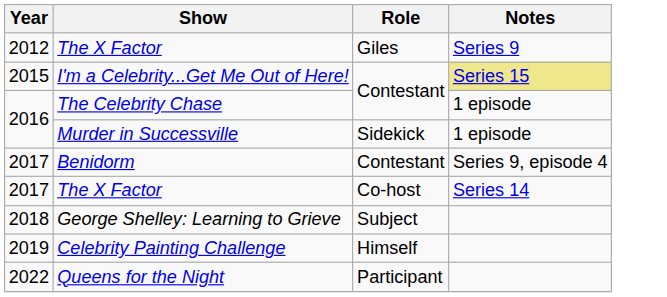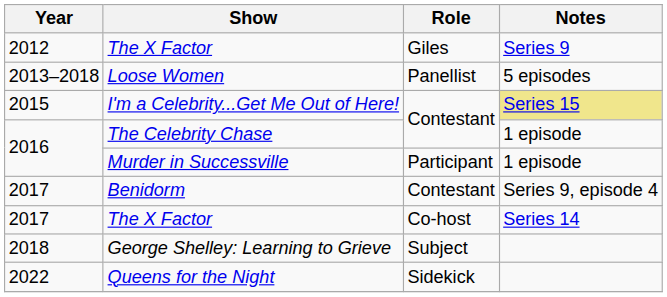+ row: 2013–2018 | Loose Women | Panellist | 5 episodes
Murder in Successville | Role: Sidekick -> Participant
- row: 2019 | Celebrity Painting Challenge | Himself
Queens for the Night | Role: Participant -> Sidekick
